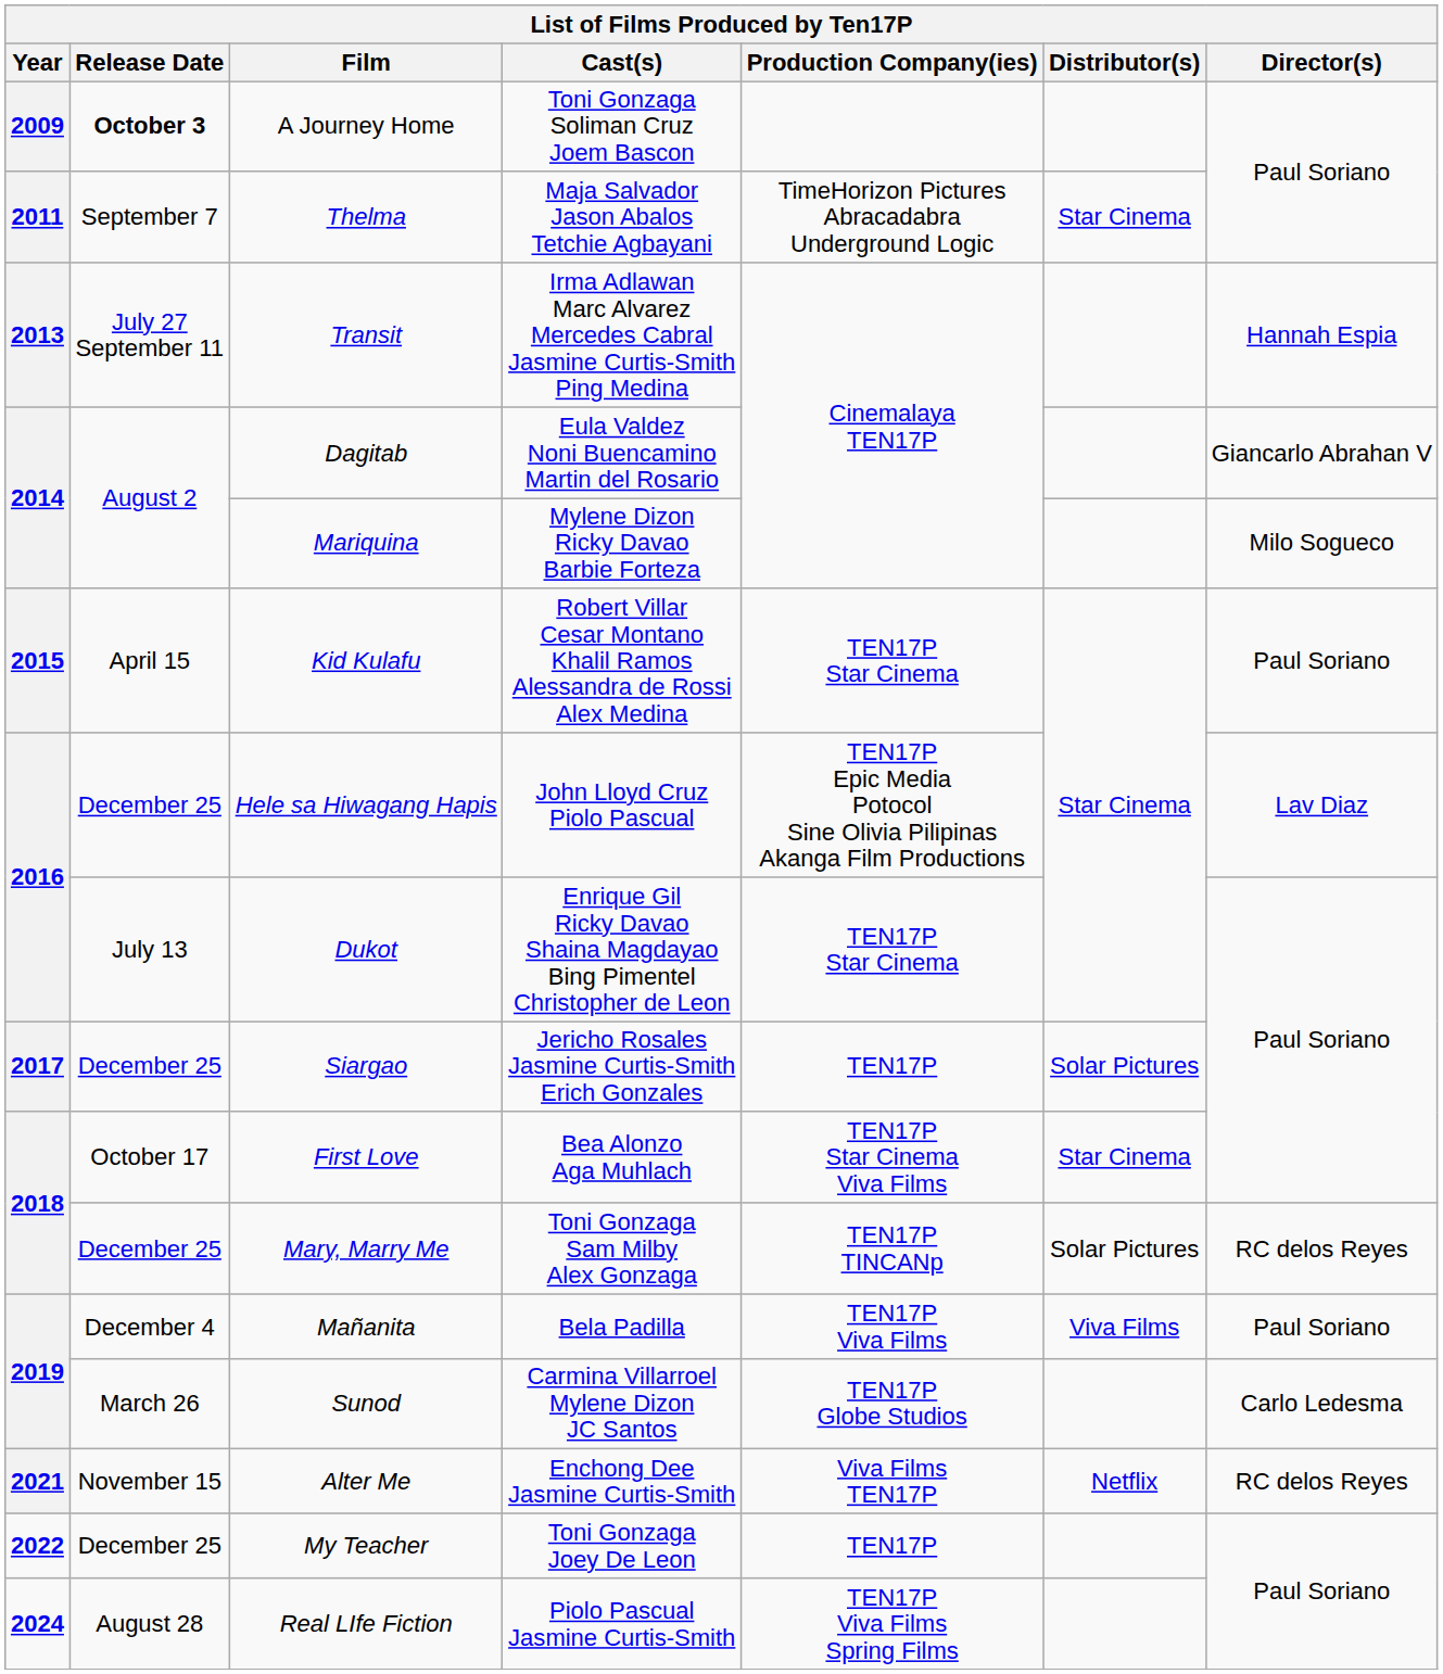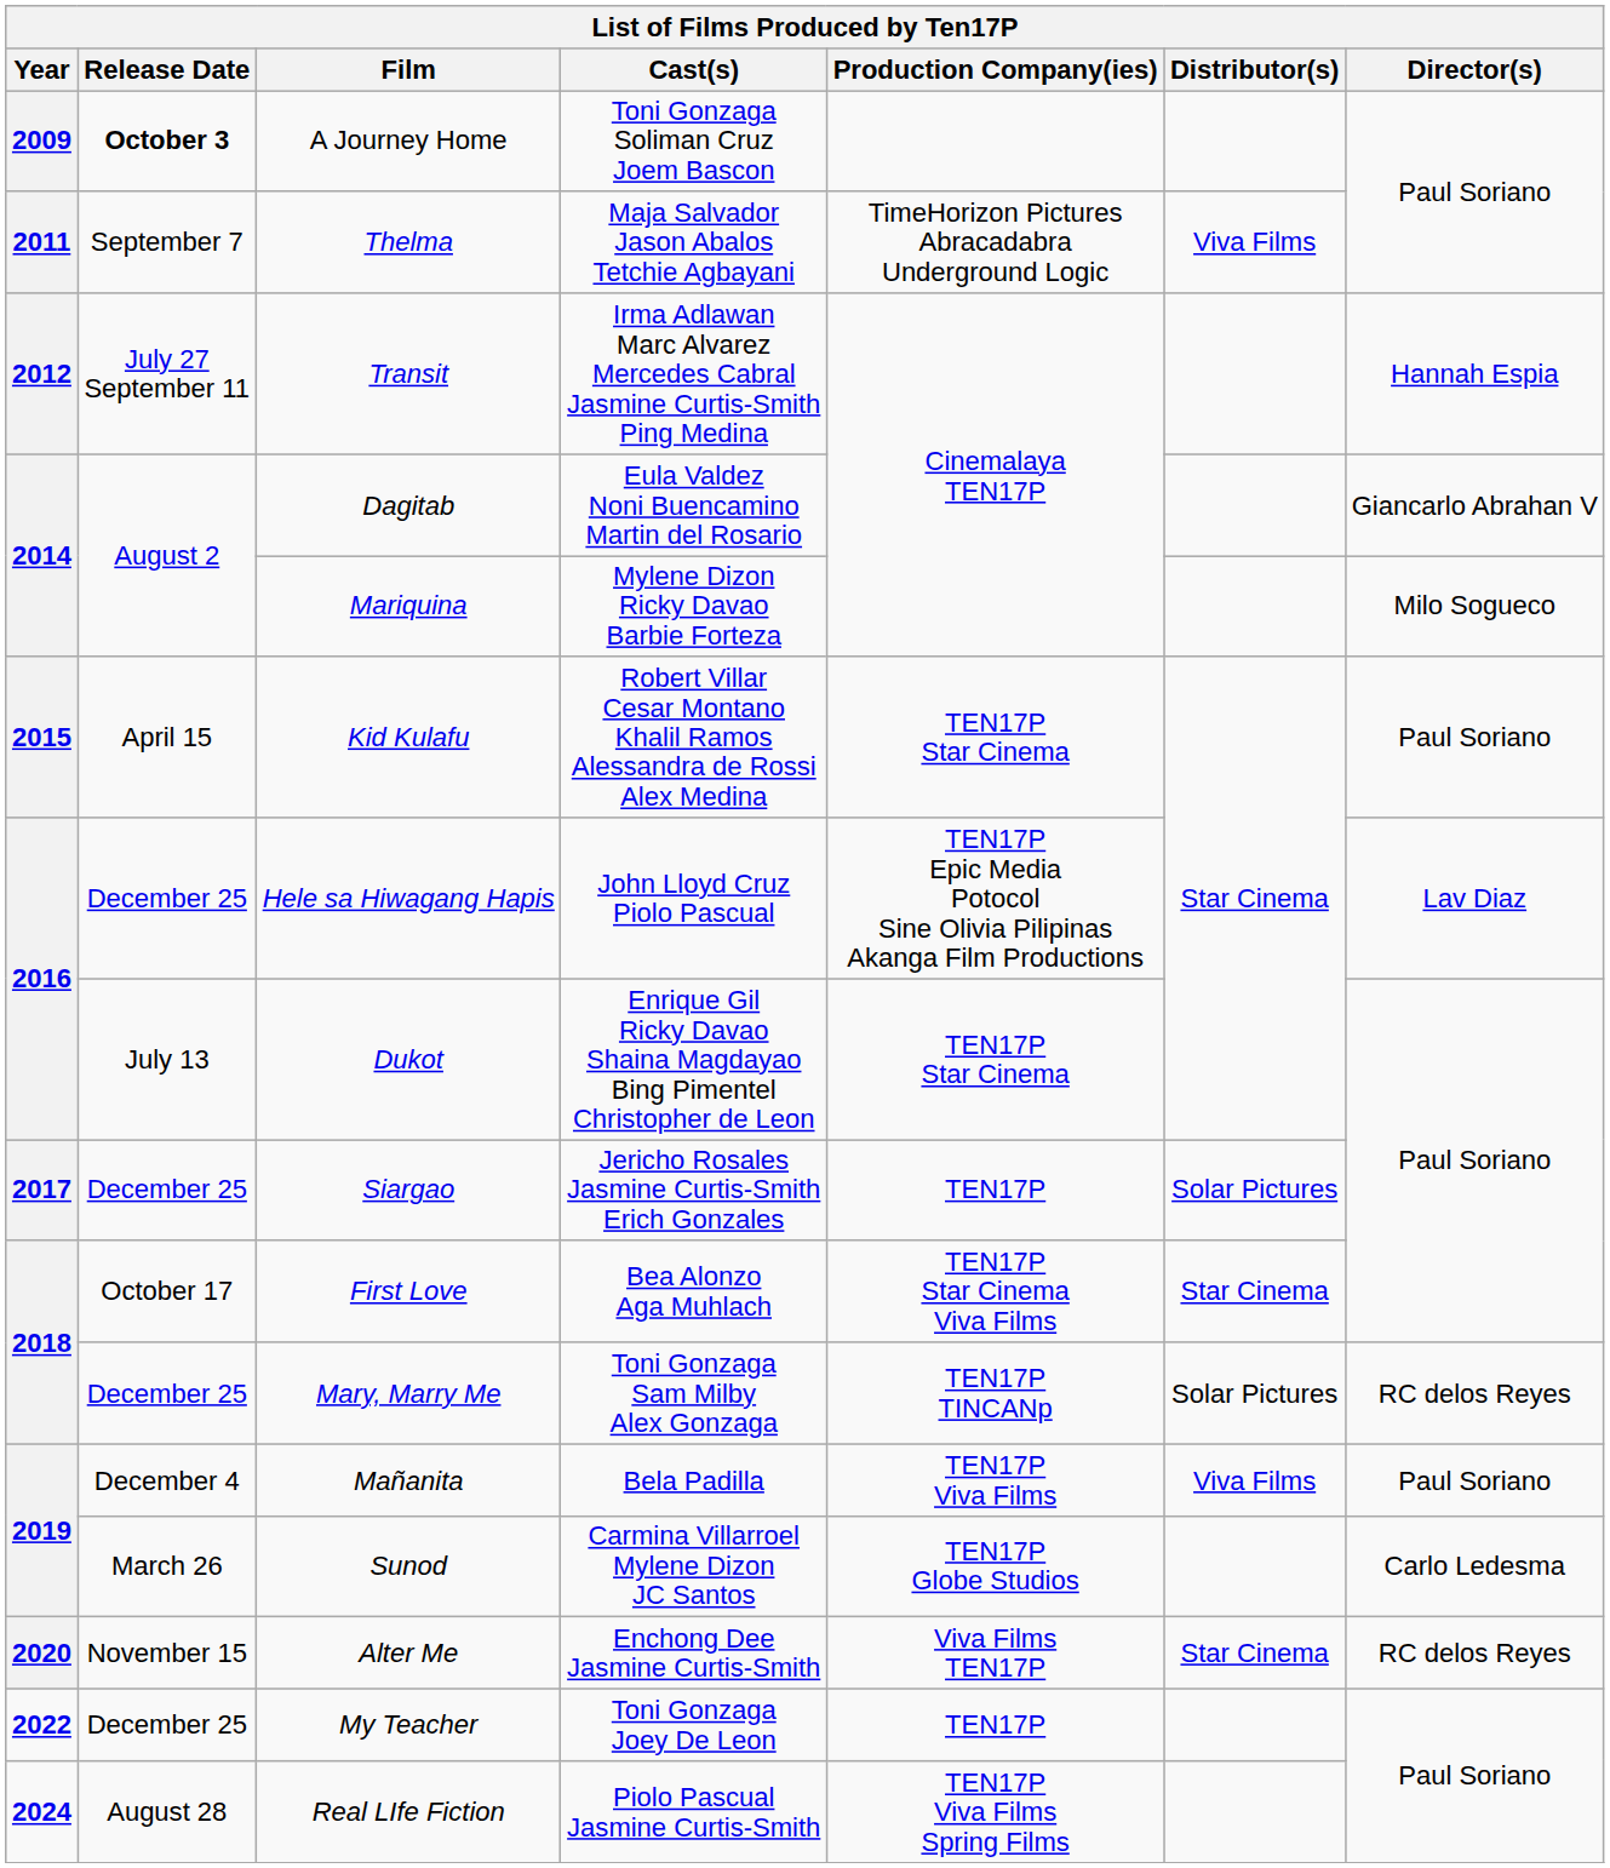Thelma | Distributor(s): Star Cinema -> Viva Films
Transit | Year: 2013 -> 2012
Alter Me | Year: 2021 -> 2020
Alter Me | Distributor(s): Netflix -> Star Cinema
